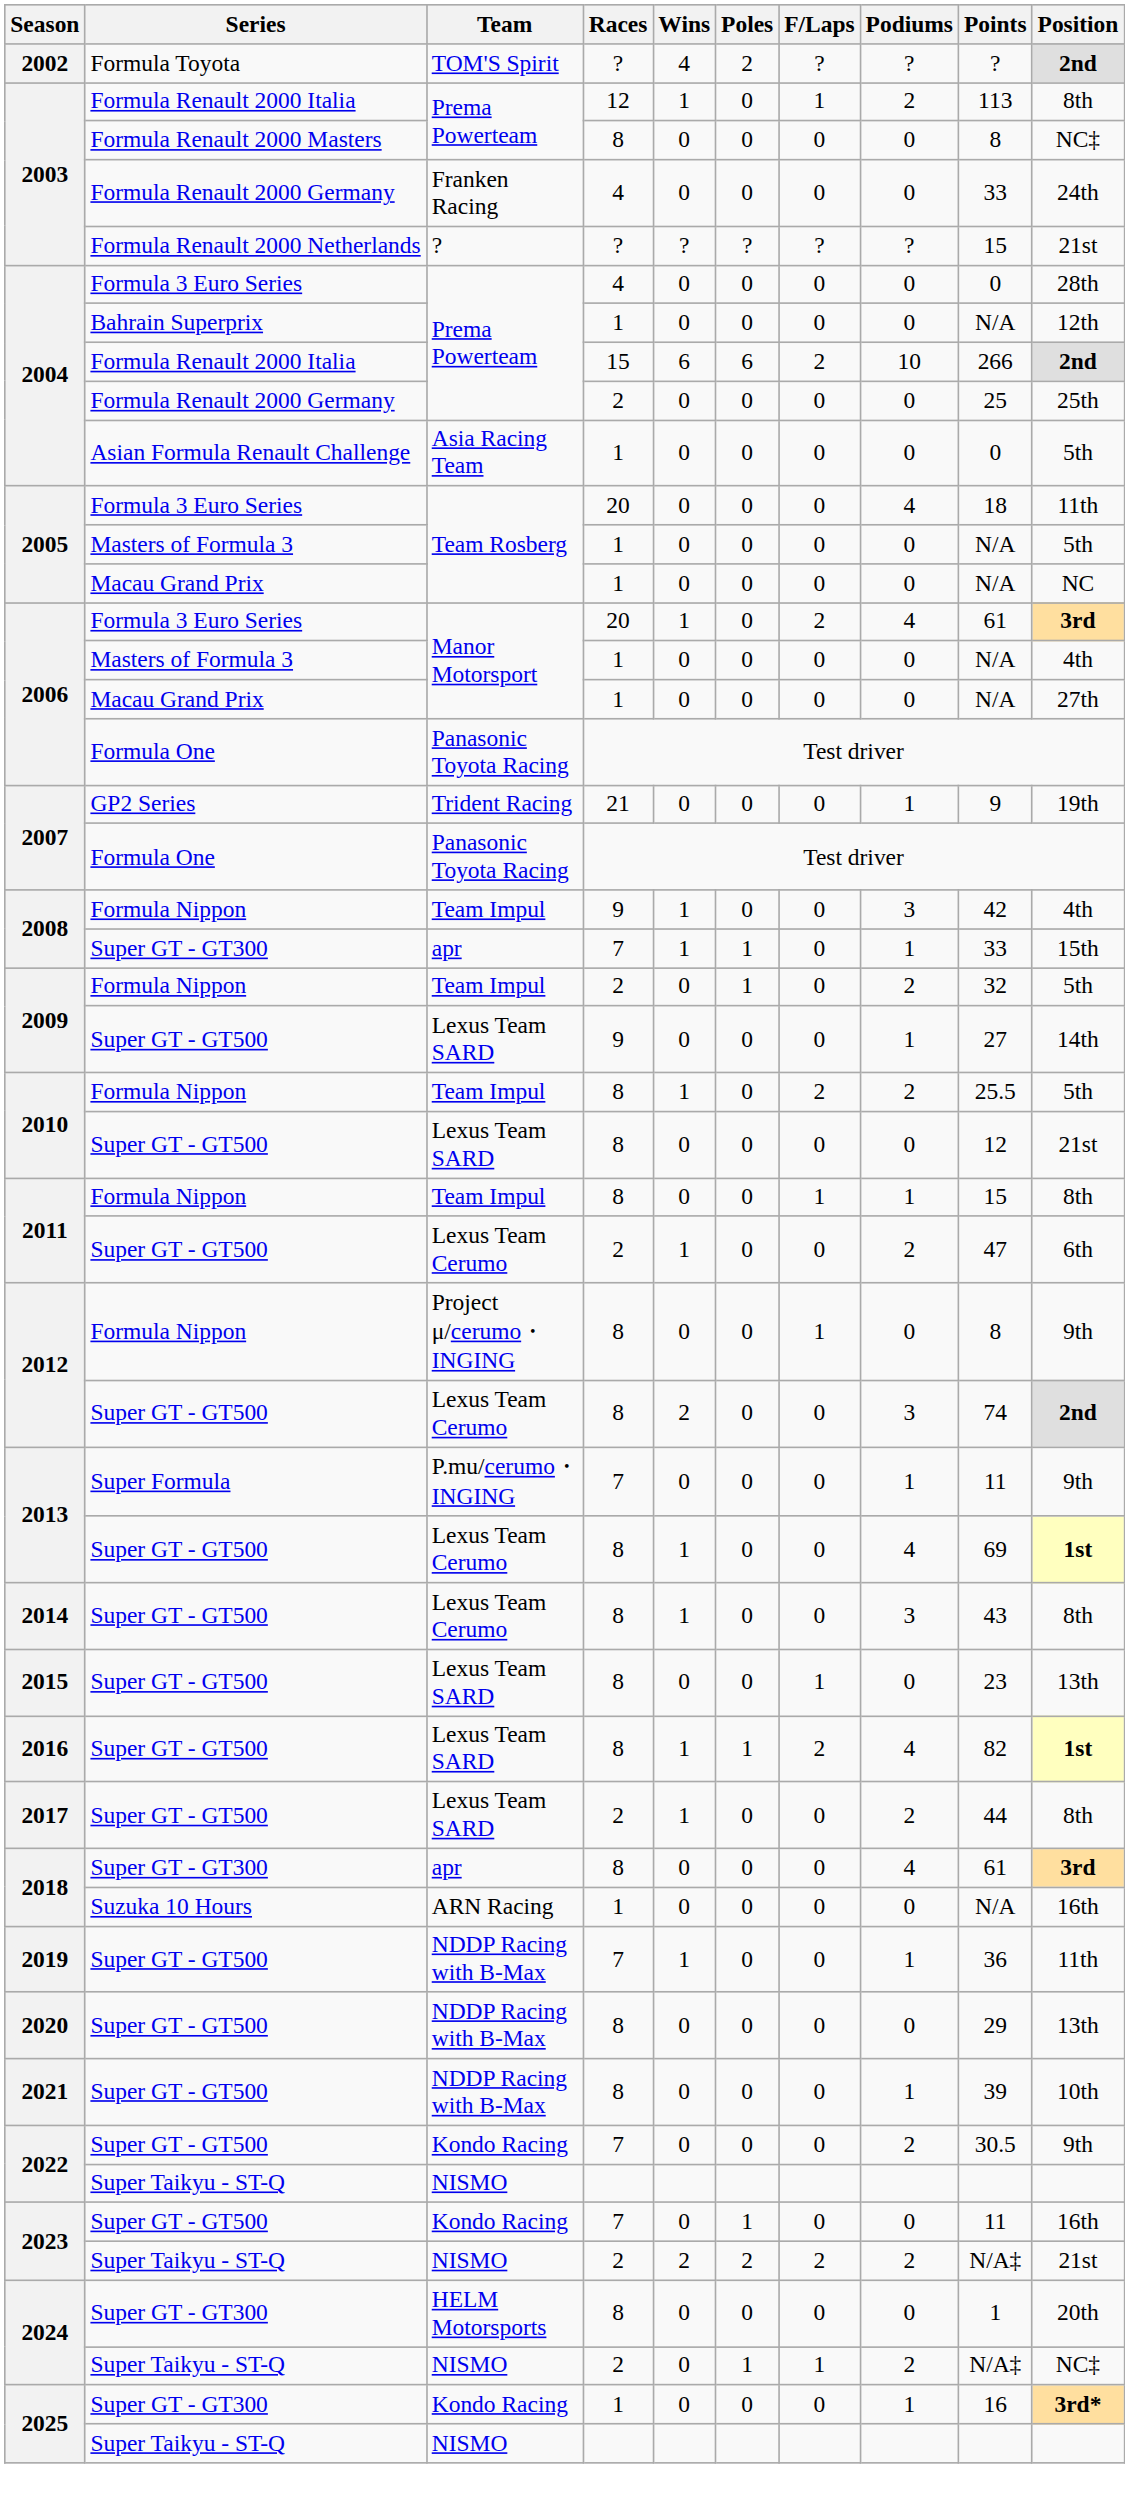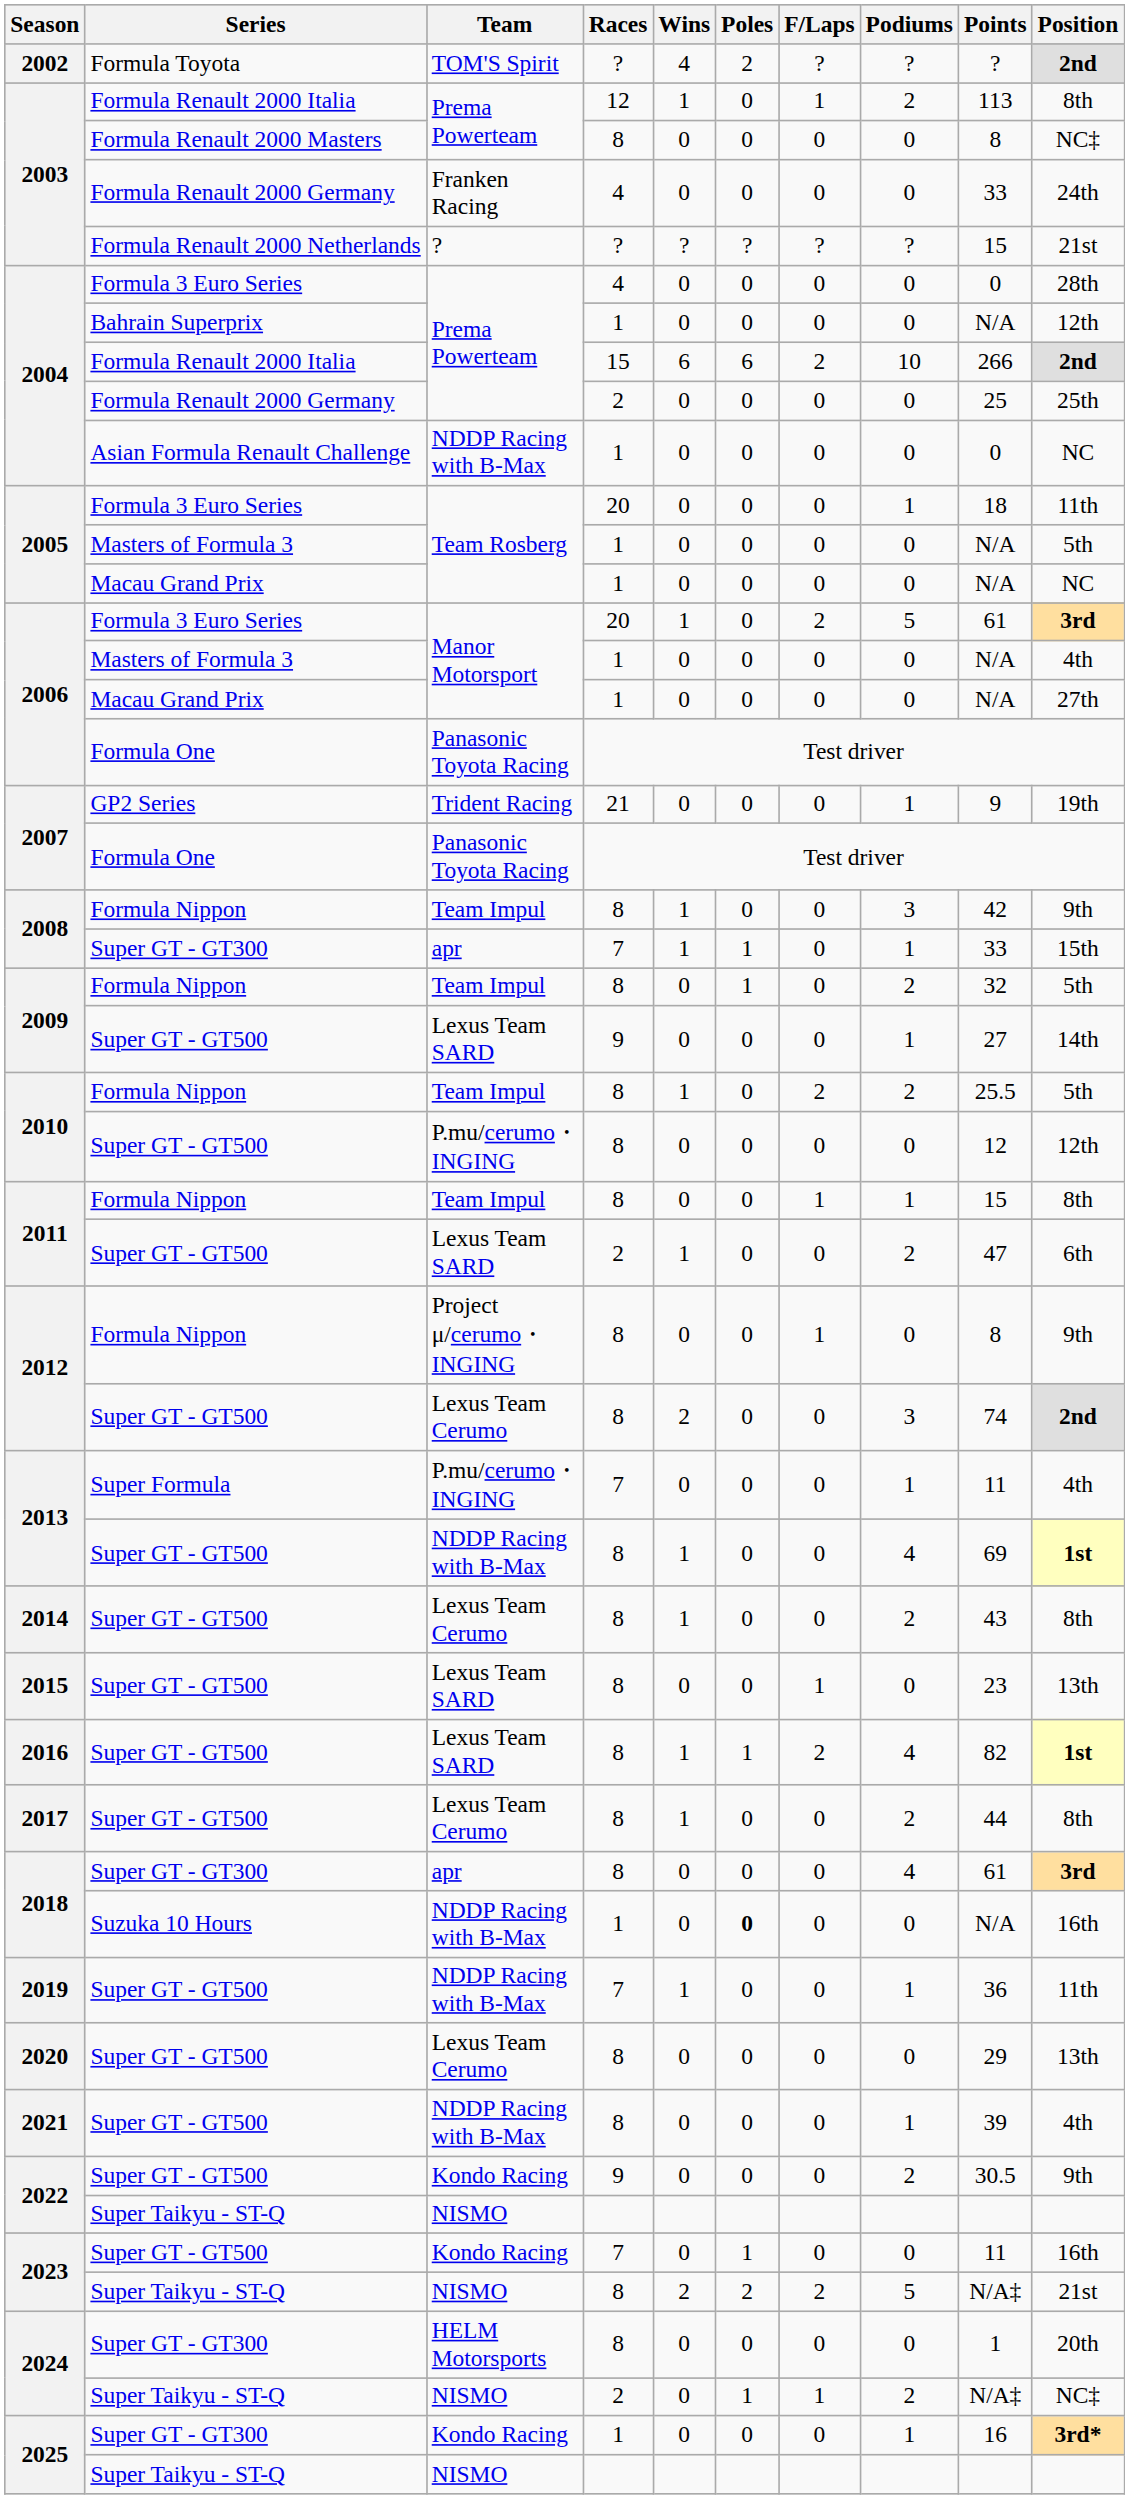2004 / Asian Formula Renault Challenge | Team: Asia Racing Team -> NDDP Racing with B-Max
2004 / Asian Formula Renault Challenge | Position: 5th -> NC
2005 / Formula 3 Euro Series | Podiums: 4 -> 1
2006 / Formula 3 Euro Series | Podiums: 4 -> 5
2008 / Formula Nippon | Races: 9 -> 8
2008 / Formula Nippon | Position: 4th -> 9th
2009 / Formula Nippon | Races: 2 -> 8
2010 / Super GT - GT500 | Team: Lexus Team SARD -> P.mu/cerumo・INGING
2010 / Super GT - GT500 | Position: 21st -> 12th
2011 / Super GT - GT500 | Team: Lexus Team Cerumo -> Lexus Team SARD
2013 / Super Formula | Position: 9th -> 4th
2013 / Super GT - GT500 | Team: Lexus Team Cerumo -> NDDP Racing with B-Max
2014 | Podiums: 3 -> 2
2017 | Team: Lexus Team SARD -> Lexus Team Cerumo
2017 | Races: 2 -> 8
2018 / Suzuka 10 Hours | Team: ARN Racing -> NDDP Racing with B-Max
2018 / Suzuka 10 Hours | Poles: normal -> bold
2020 | Team: NDDP Racing with B-Max -> Lexus Team Cerumo
2021 | Position: 10th -> 4th
2022 / Super GT - GT500 | Races: 7 -> 9
2023 / Super Taikyu - ST-Q | Races: 2 -> 8
2023 / Super Taikyu - ST-Q | Podiums: 2 -> 5
